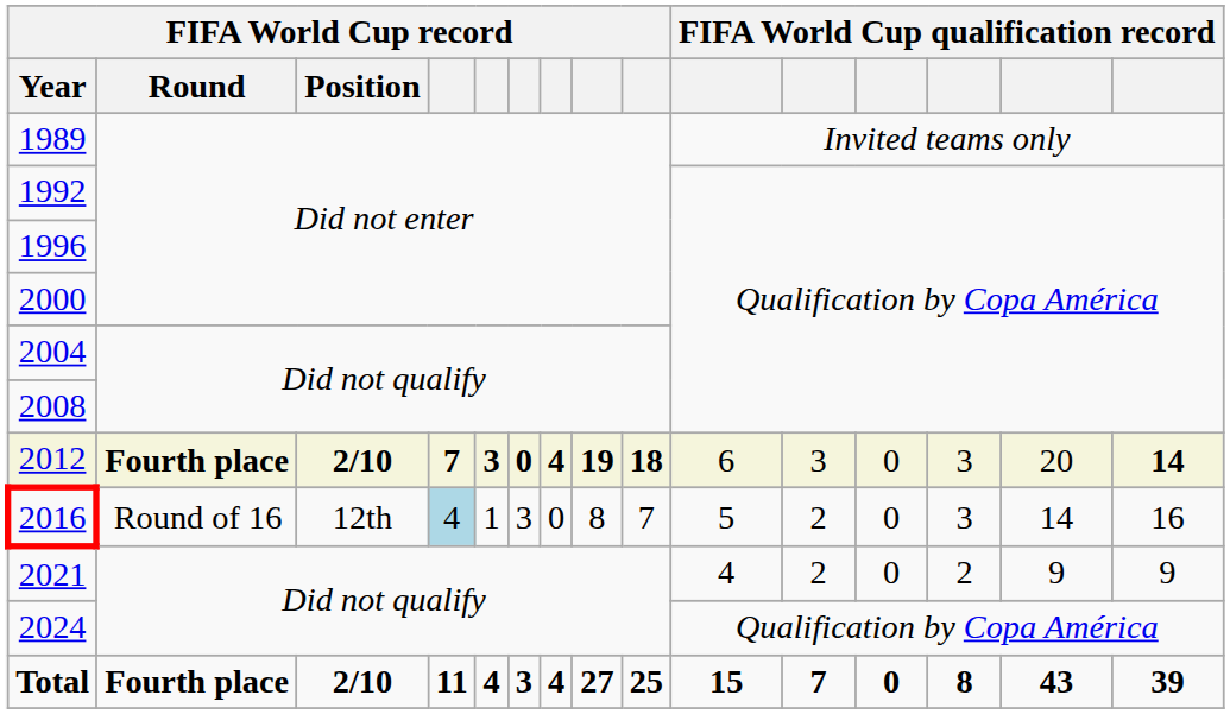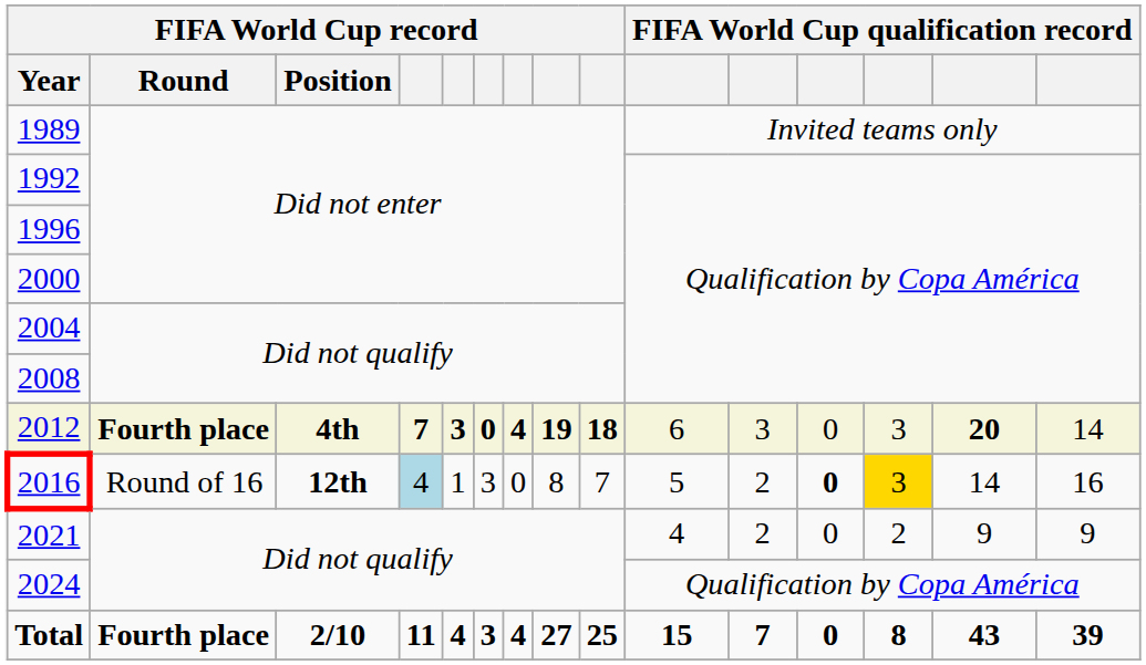2012 | FIFA World Cup record / Position: 2/10 -> 4th
2012 | column 14: normal -> bold
2012 | column 15: bold -> normal
2016 | FIFA World Cup record / Position: normal -> bold
2016 | column 12: normal -> bold
2016 | column 13: no background -> gold background
